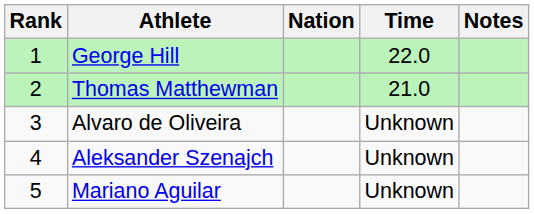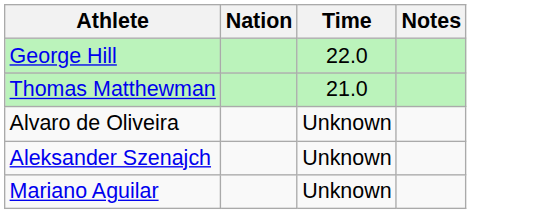- column: Rank | 1 | 2 | 3 | 4 | 5
